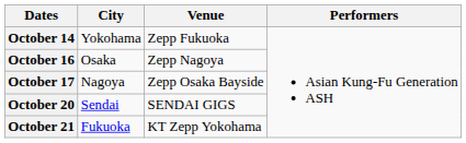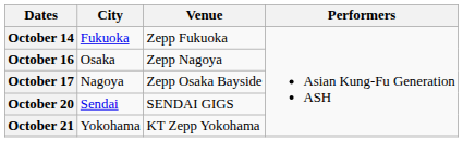October 14 | City: Yokohama -> Fukuoka
October 21 | City: Fukuoka -> Yokohama
